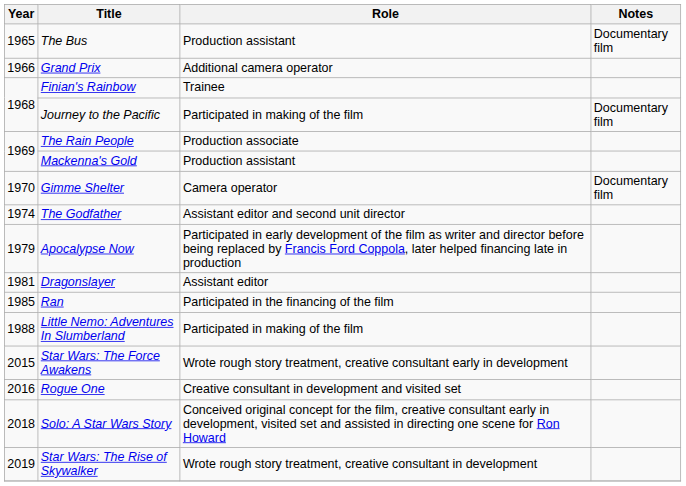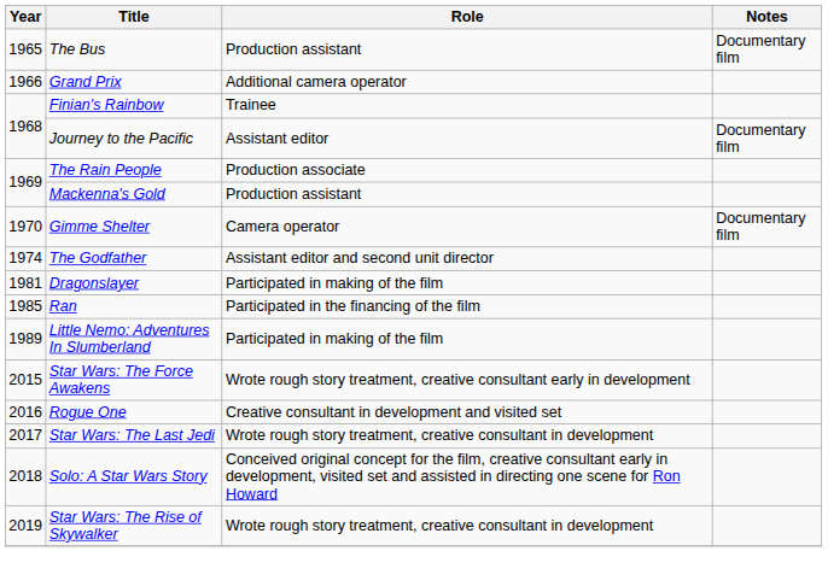Journey to the Pacific | Role: Participated in making of the film -> Assistant editor
- row: 1979 | Apocalypse Now | Participated in early development of the film as writer and director before being replaced by Francis Ford Coppola, later helped financing late in production
Dragonslayer | Role: Assistant editor -> Participated in making of the film
Little Nemo: Adventures In Slumberland | Year: 1988 -> 1989
+ row: 2017 | Star Wars: The Last Jedi | Wrote rough story treatment, creative consultant in development
